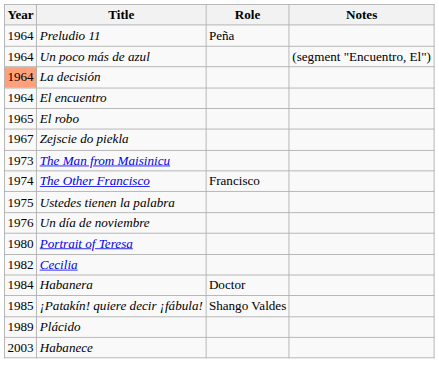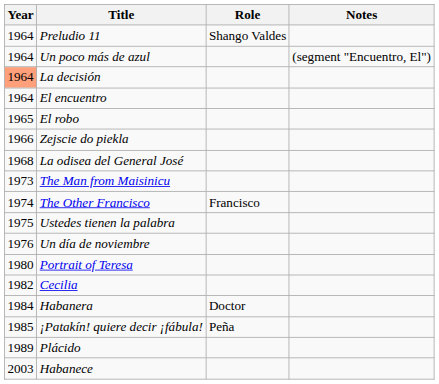Preludio 11 | Role: Peña -> Shango Valdes
Zejscie do piekla | Year: 1967 -> 1966
+ row: 1968 | La odisea del General José
¡Patakín! quiere decir ¡fábula! | Role: Shango Valdes -> Peña
